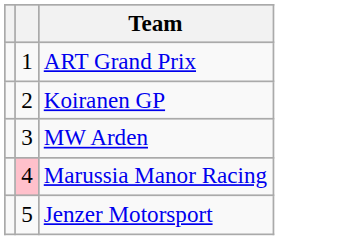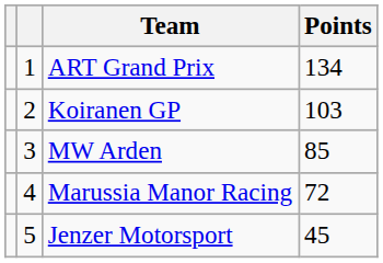+ column: Points | 134 | 103 | 85 | 72 | 45
Marussia Manor Racing | column 2: pink background -> no background
